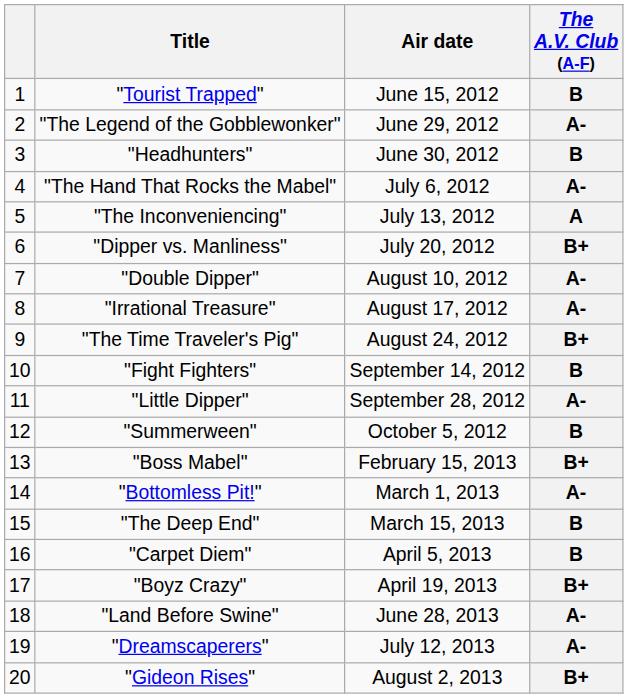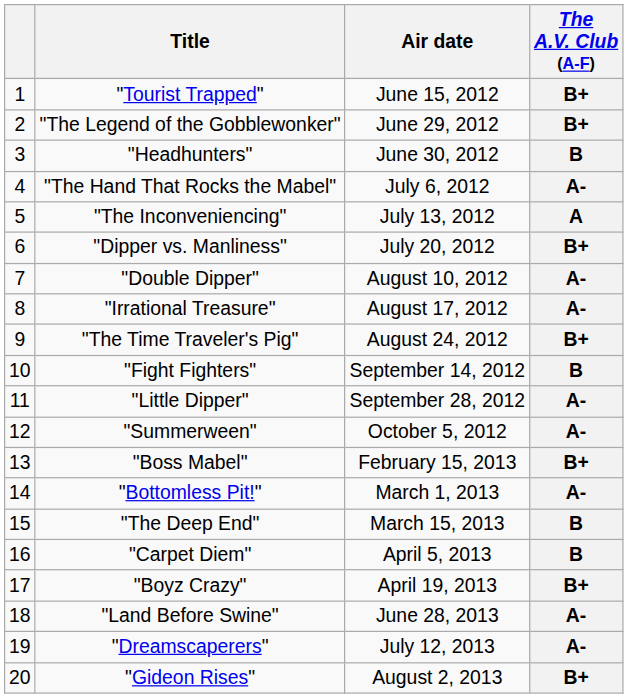"Tourist Trapped" | The A.V. Club (A-F): B -> B+
"The Legend of the Gobblewonker" | The A.V. Club (A-F): A- -> B+
"Summerween" | The A.V. Club (A-F): B -> A-
